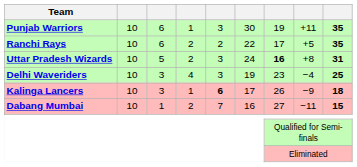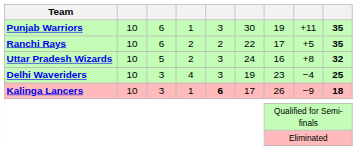Uttar Pradesh Wizards | column 7: bold -> normal
Uttar Pradesh Wizards | column 9: 31 -> 32
- row: Dabang Mumbai | 10 | 1 | 2 | 7 | 16 | 27 | −11 | 15
